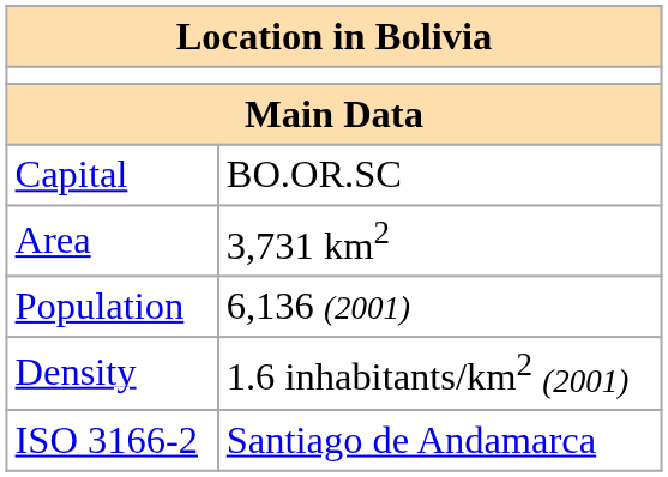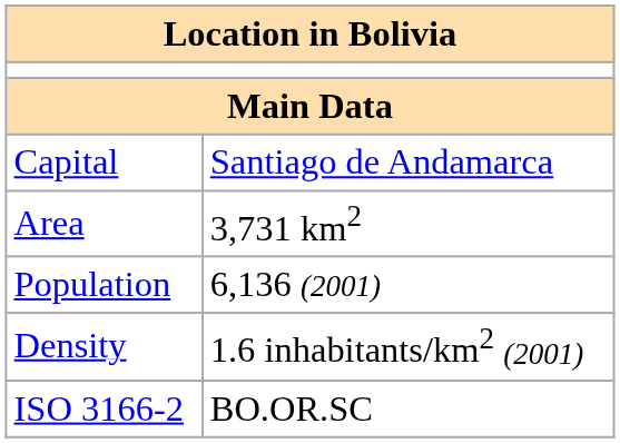Capital | column 2: BO.OR.SC -> Santiago de Andamarca
ISO 3166-2 | column 2: Santiago de Andamarca -> BO.OR.SC
